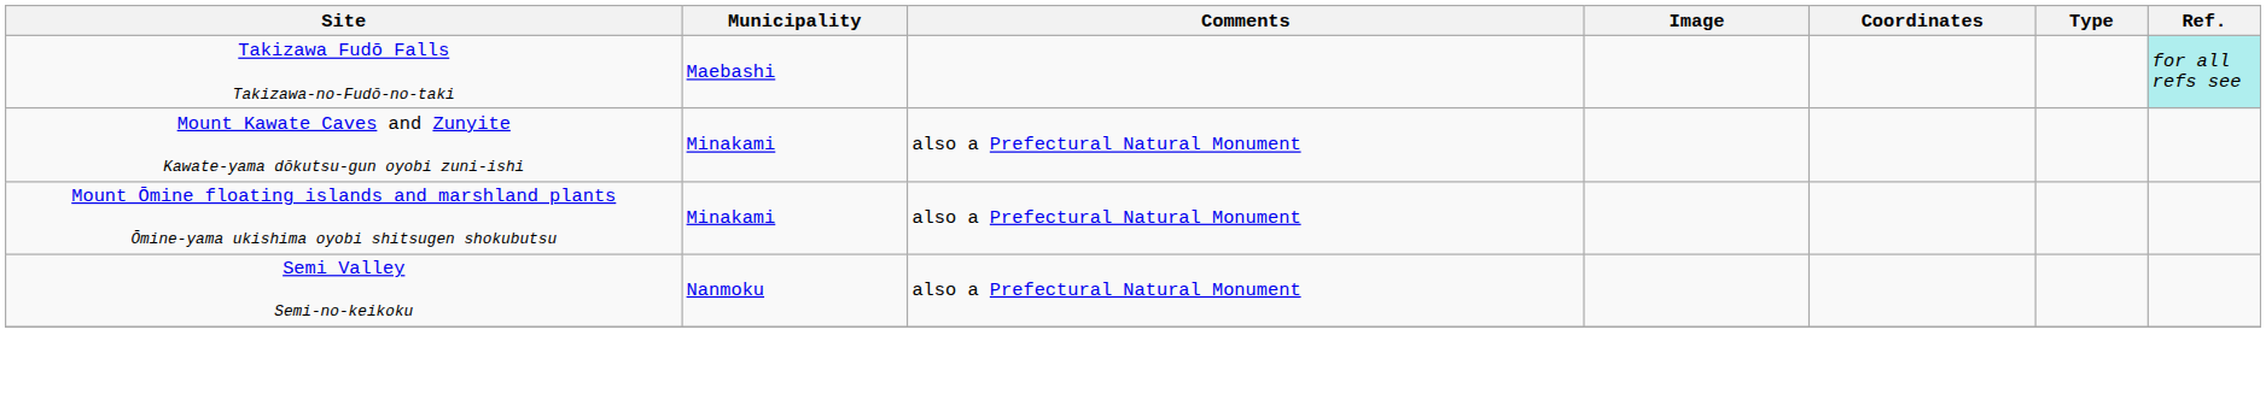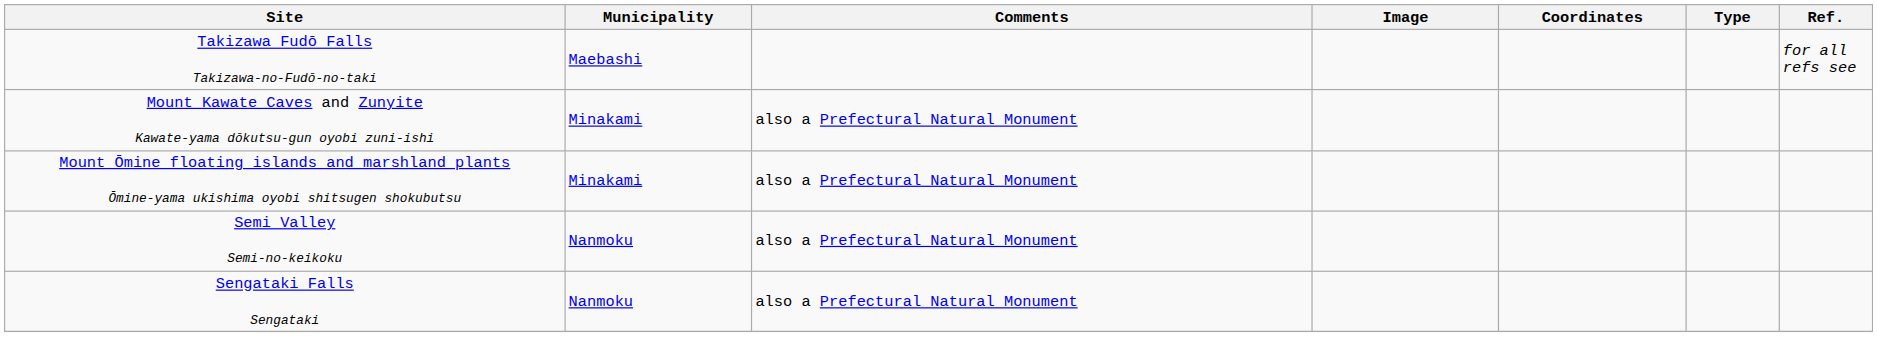Takizawa Fudō Falls Takizawa-no-Fudō-no-taki | Ref.: paleturquoise background -> no background
+ row: Sengataki Falls Sengataki | Nanmoku | also a Prefectural Natural Monument
